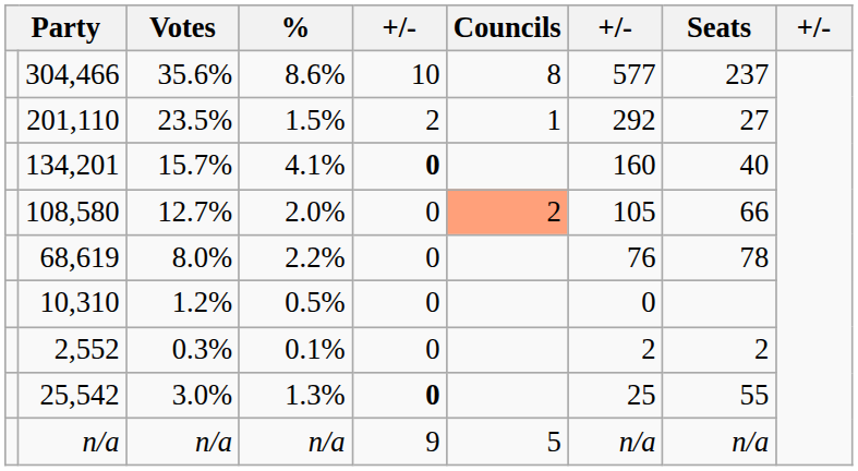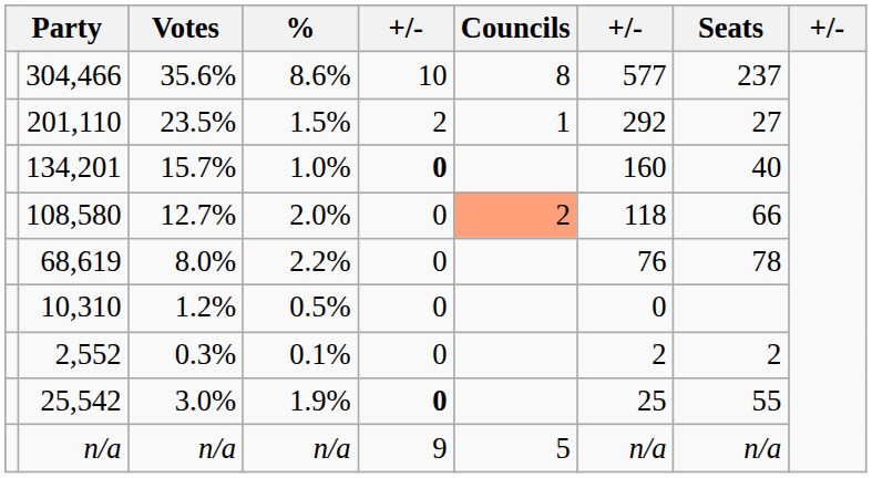134,201 | %: 4.1% -> 1.0%
108,580 | column 7: 105 -> 118
25,542 | %: 1.3% -> 1.9%
